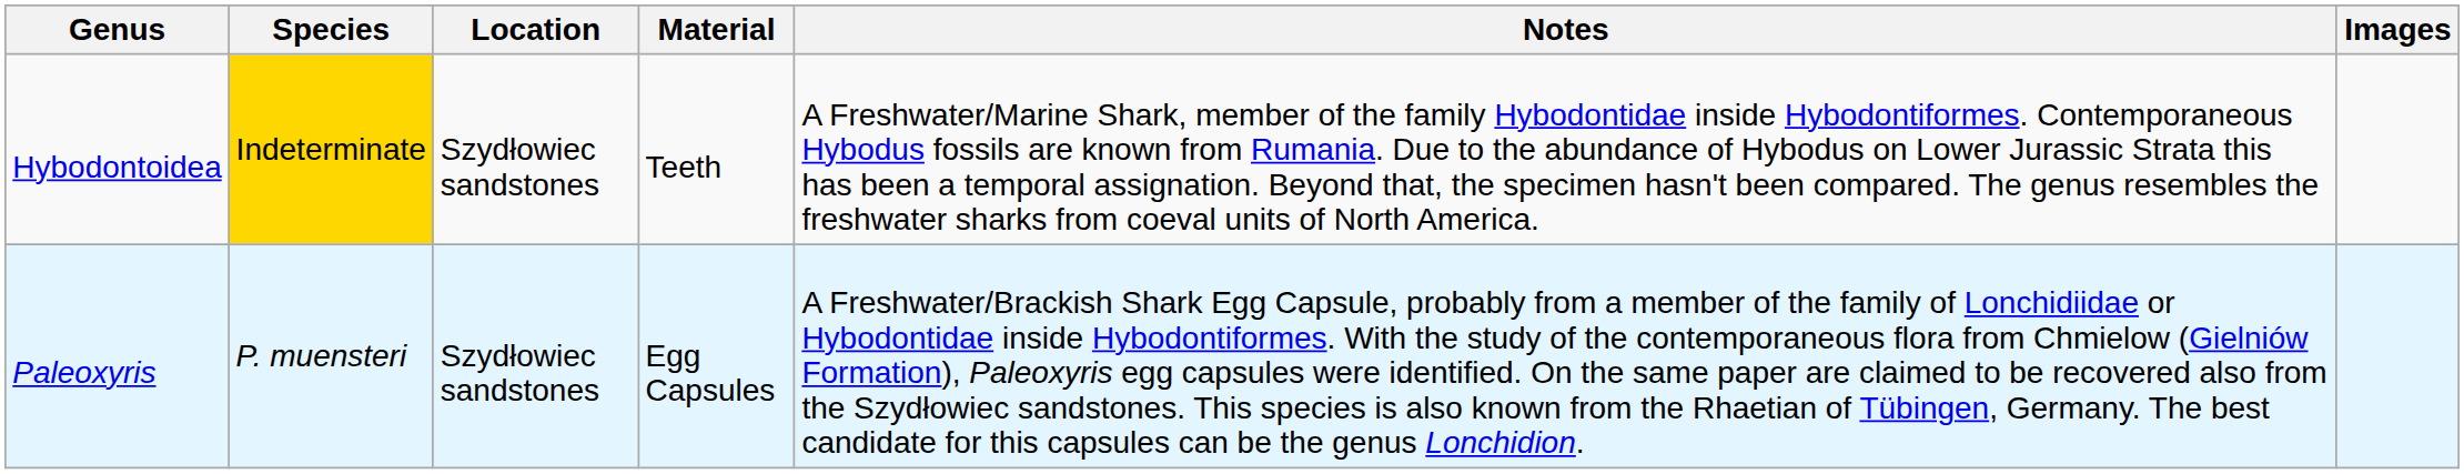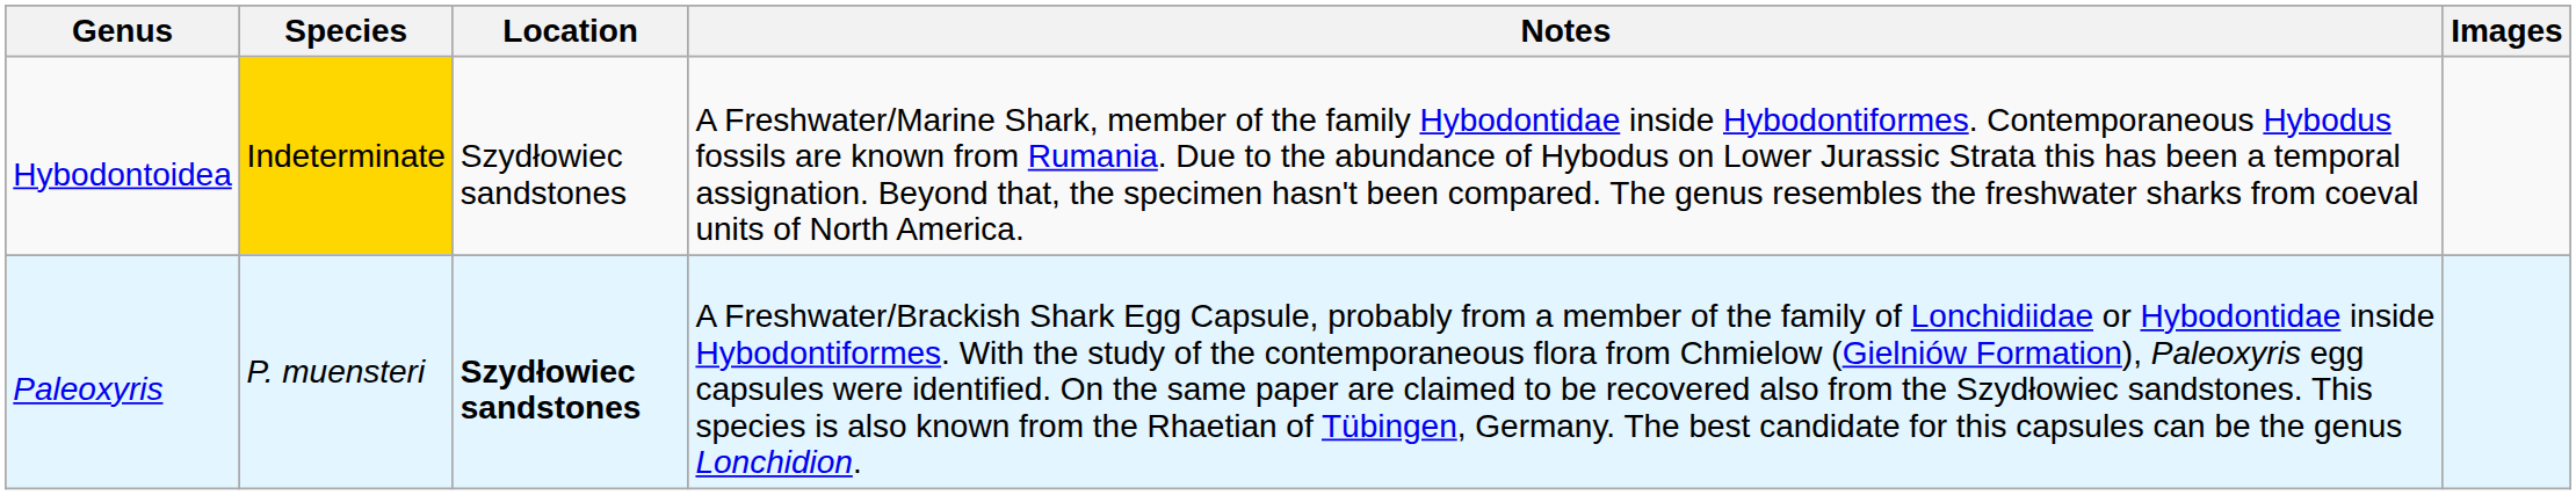- column: Material | Teeth | Egg Capsules
Paleoxyris | Location: normal -> bold
